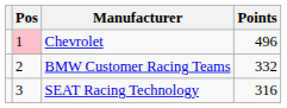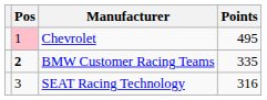Chevrolet | Points: 496 -> 495
BMW Customer Racing Teams | Pos: normal -> bold
BMW Customer Racing Teams | Points: 332 -> 335
